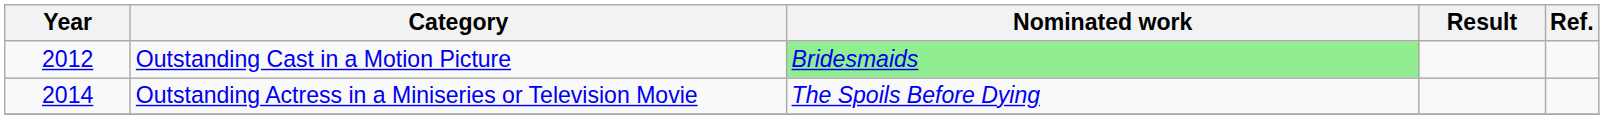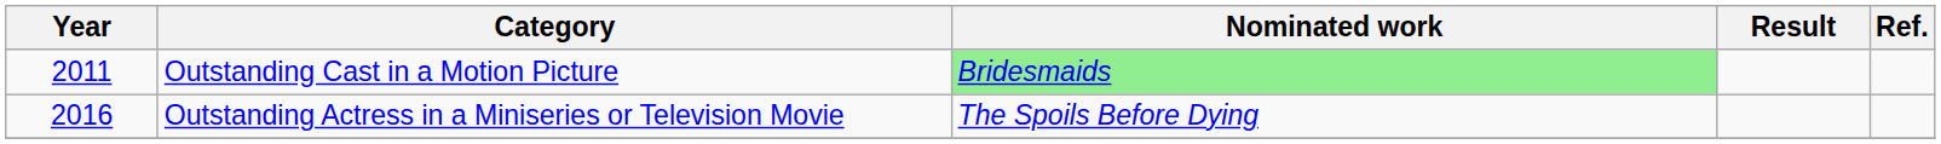Outstanding Cast in a Motion Picture | Year: 2012 -> 2011
Outstanding Actress in a Miniseries or Television Movie | Year: 2014 -> 2016
